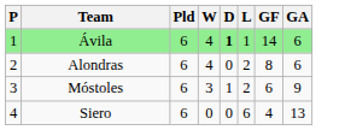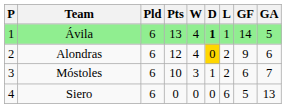+ column: Pts | 13 | 12 | 10 | 0
Ávila | GA: 6 -> 5
Alondras | D: no background -> gold background
Alondras | GF: 8 -> 9
Móstoles | GA: 9 -> 7
Siero | GF: 4 -> 5
